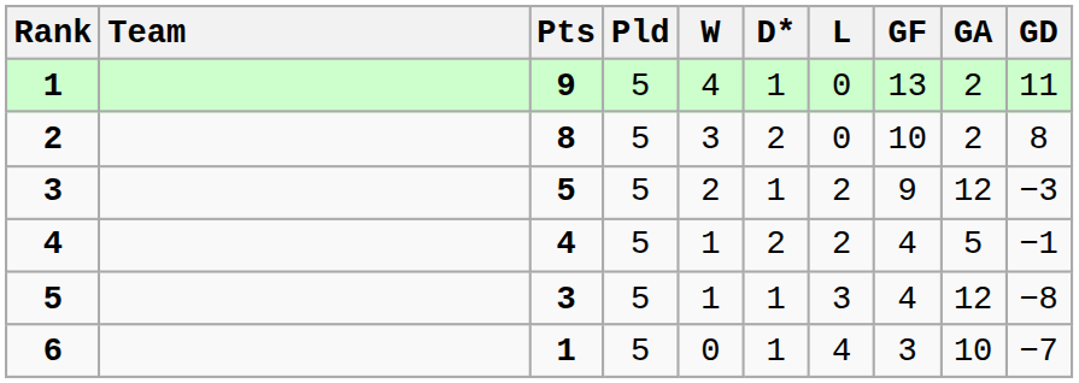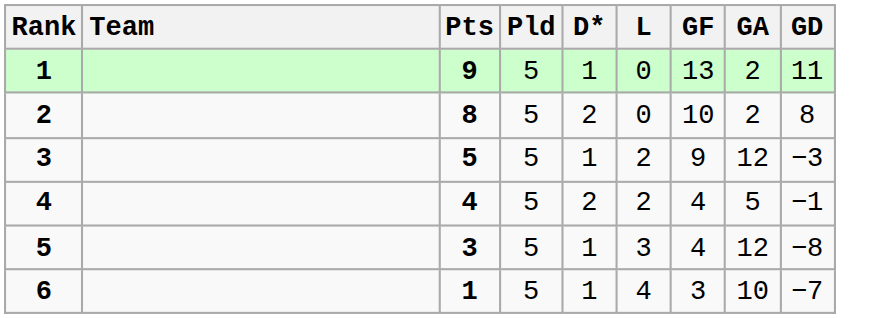- column: W | 4 | 3 | 2 | 1 | 1 | 0
